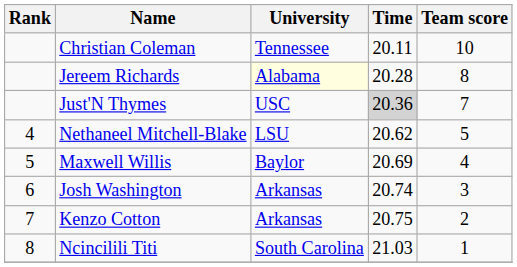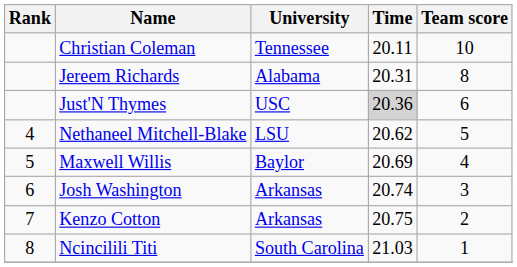Jereem Richards | University: lightyellow background -> no background
Jereem Richards | Time: 20.28 -> 20.31
Just'N Thymes | Team score: 7 -> 6
